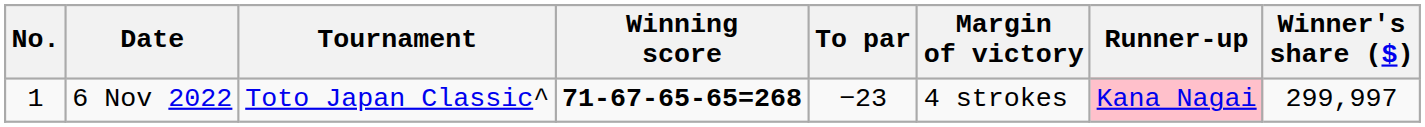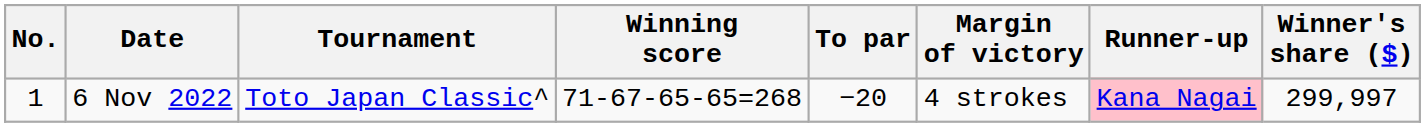6 Nov 2022 | Winning score: bold -> normal
6 Nov 2022 | To par: −23 -> −20
